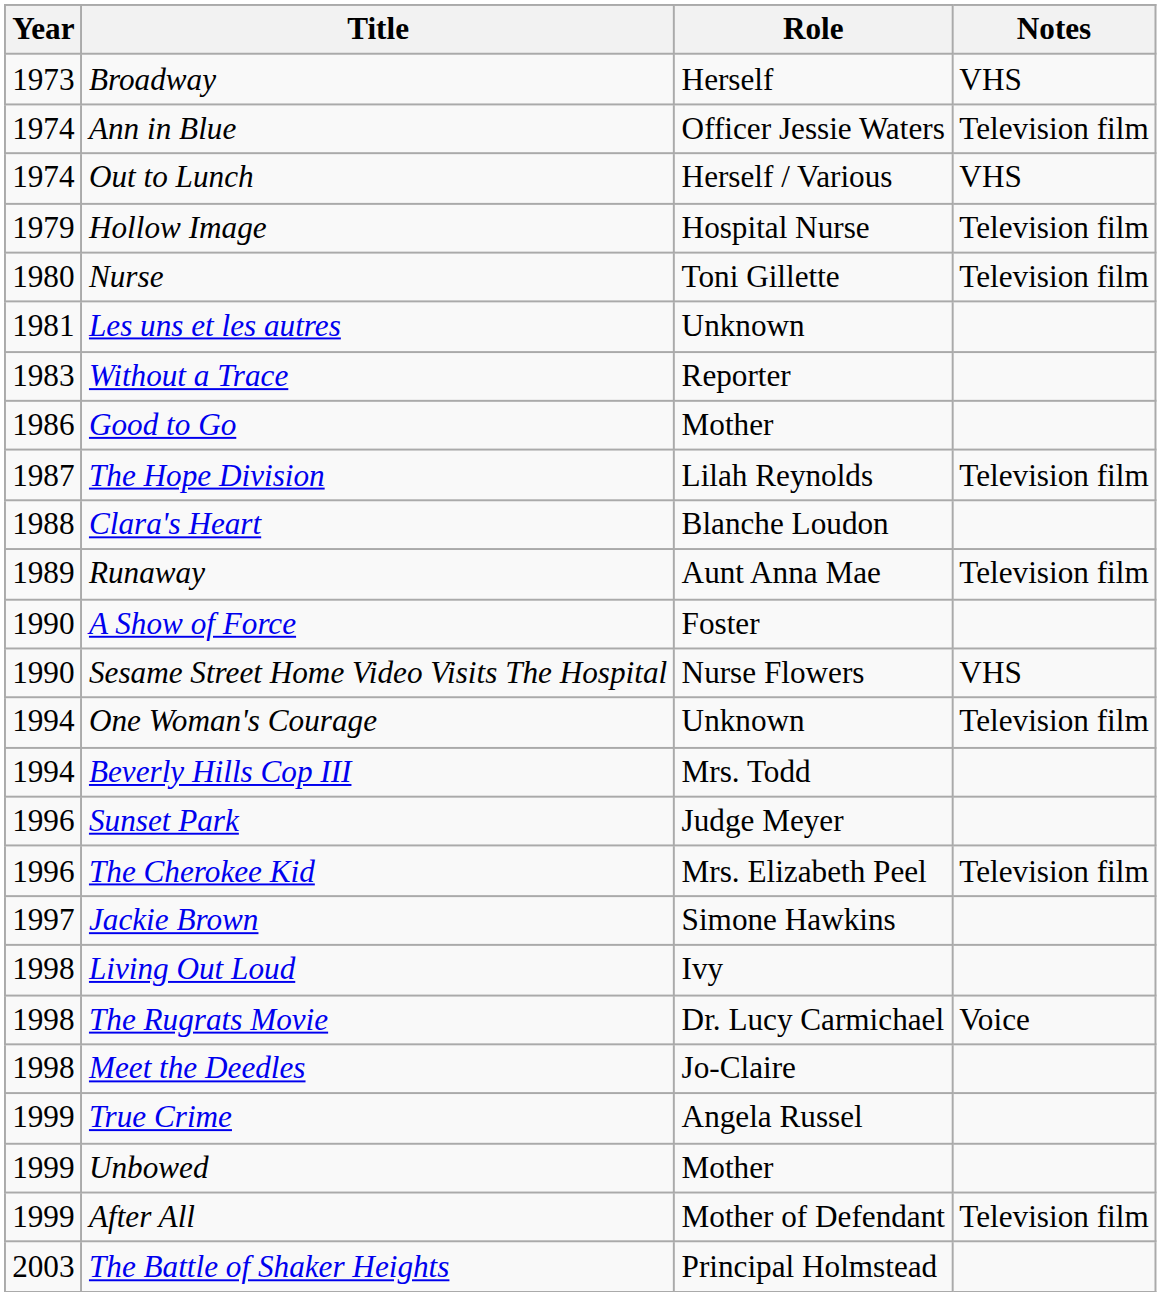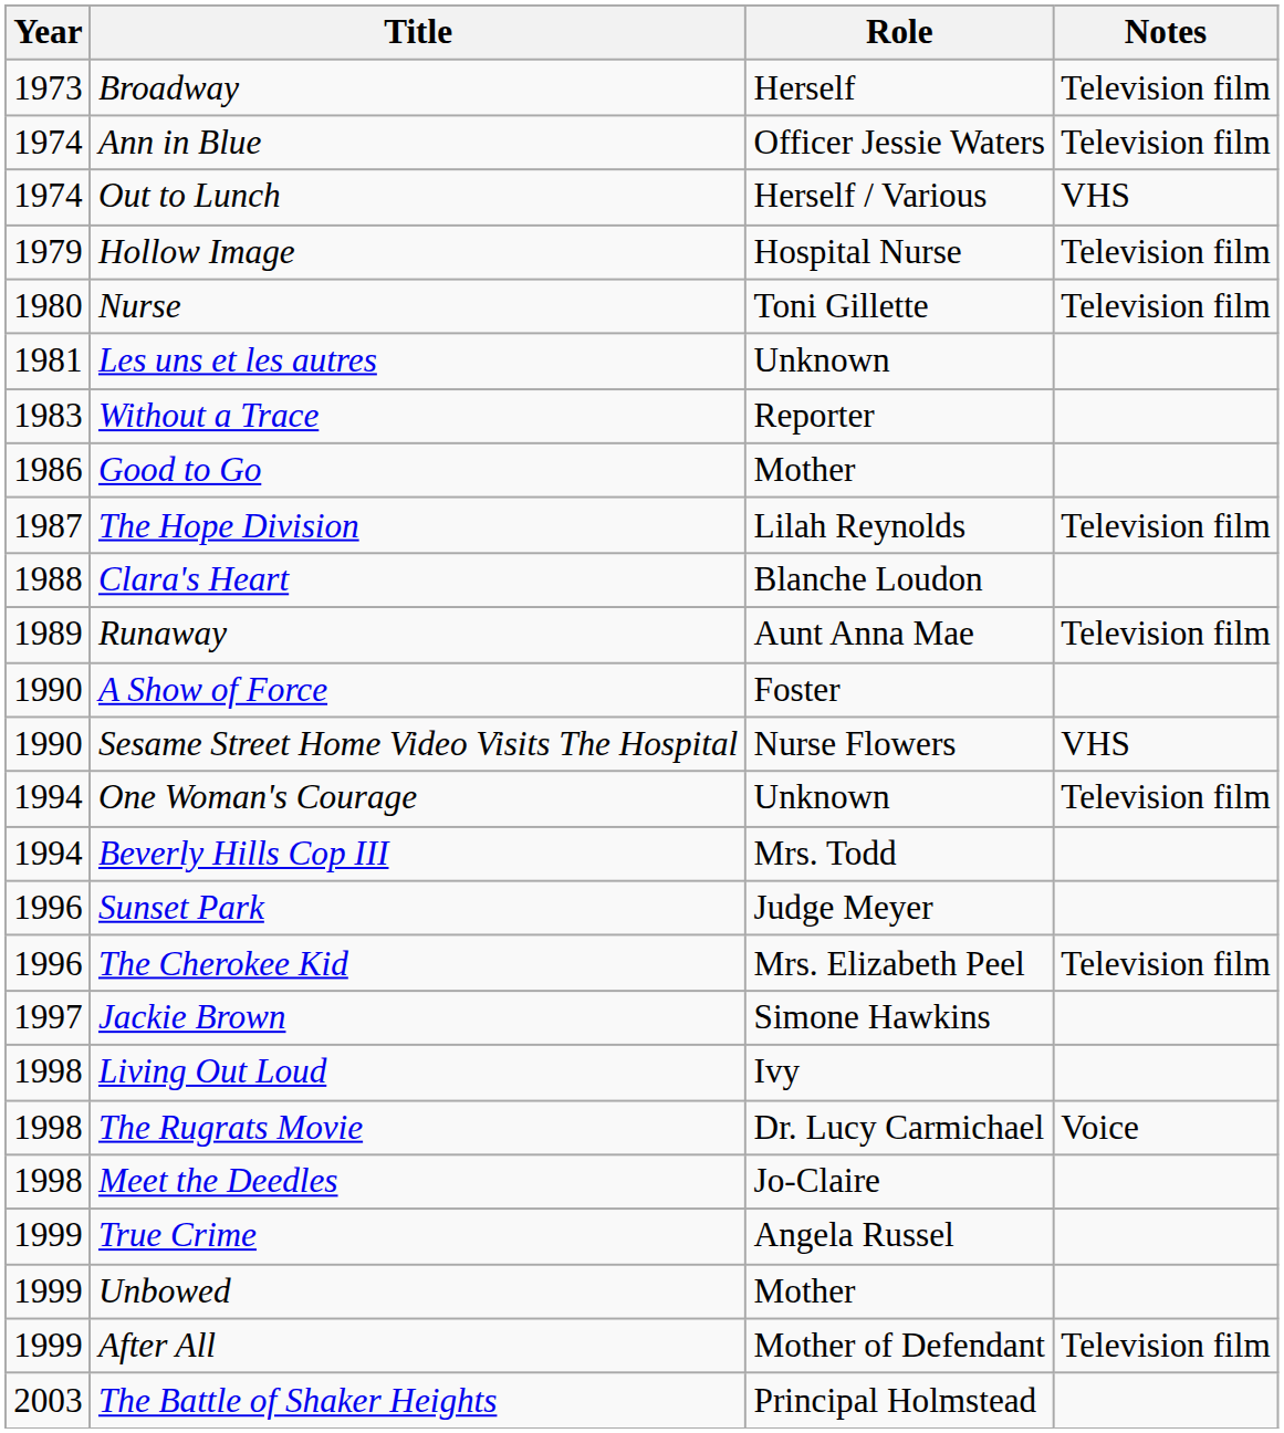Broadway | Notes: VHS -> Television film
